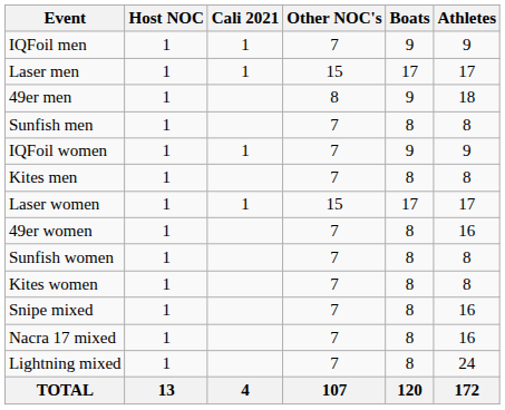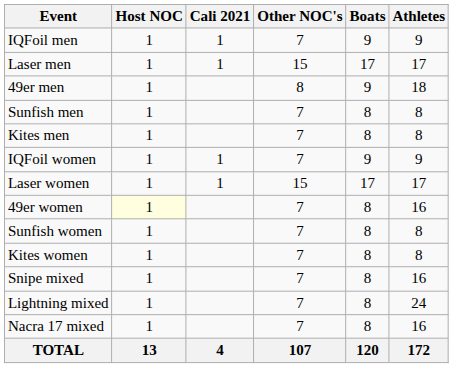rows swapped: Kites men <-> IQFoil women
49er women | Host NOC: no background -> lightyellow background
rows swapped: Lightning mixed <-> Nacra 17 mixed
